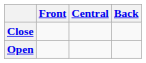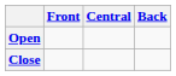rows swapped: Close <-> Open
